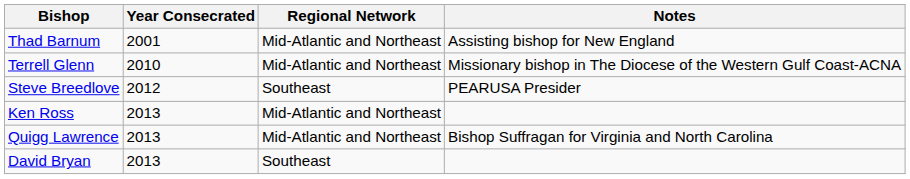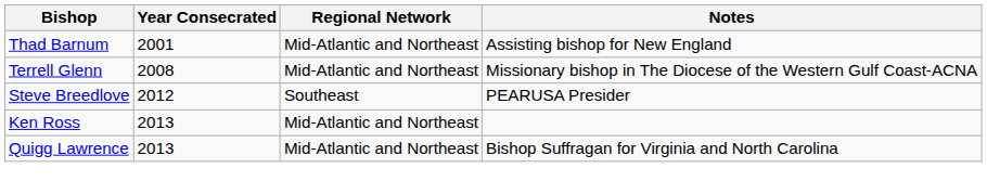Terrell Glenn | Year Consecrated: 2010 -> 2008
- row: David Bryan | 2013 | Southeast
